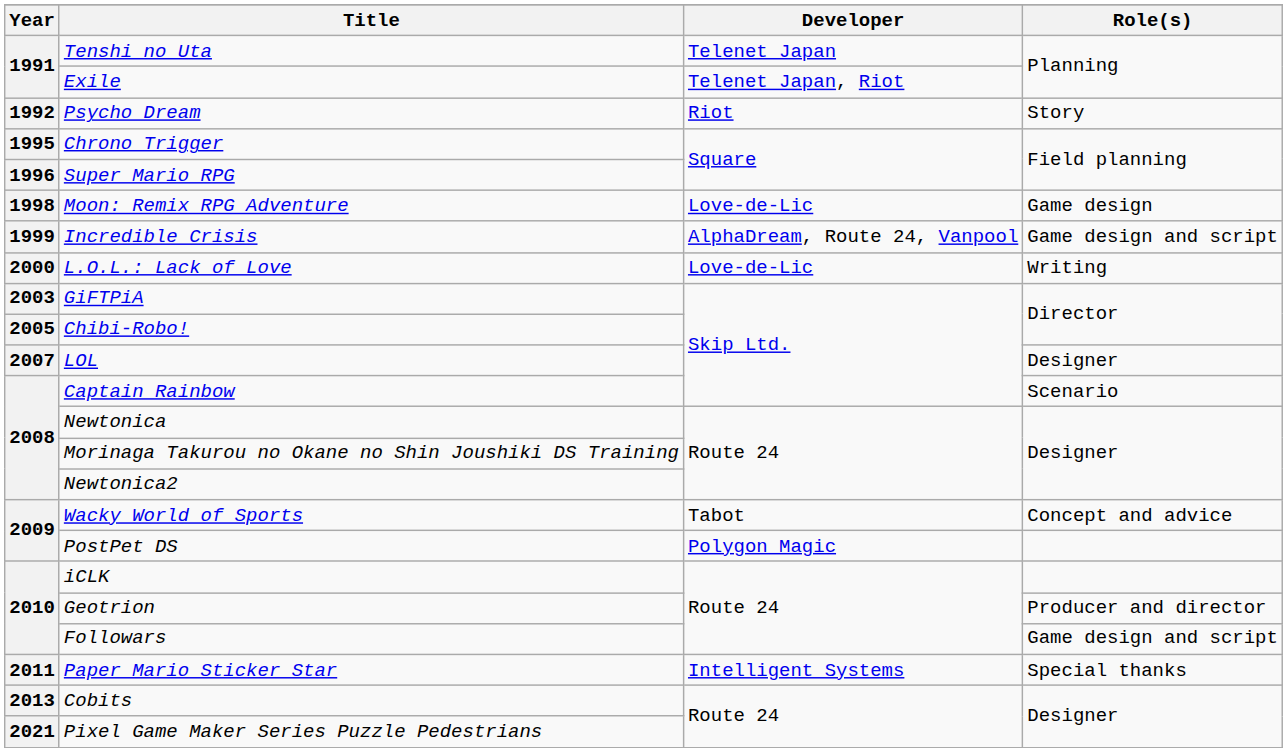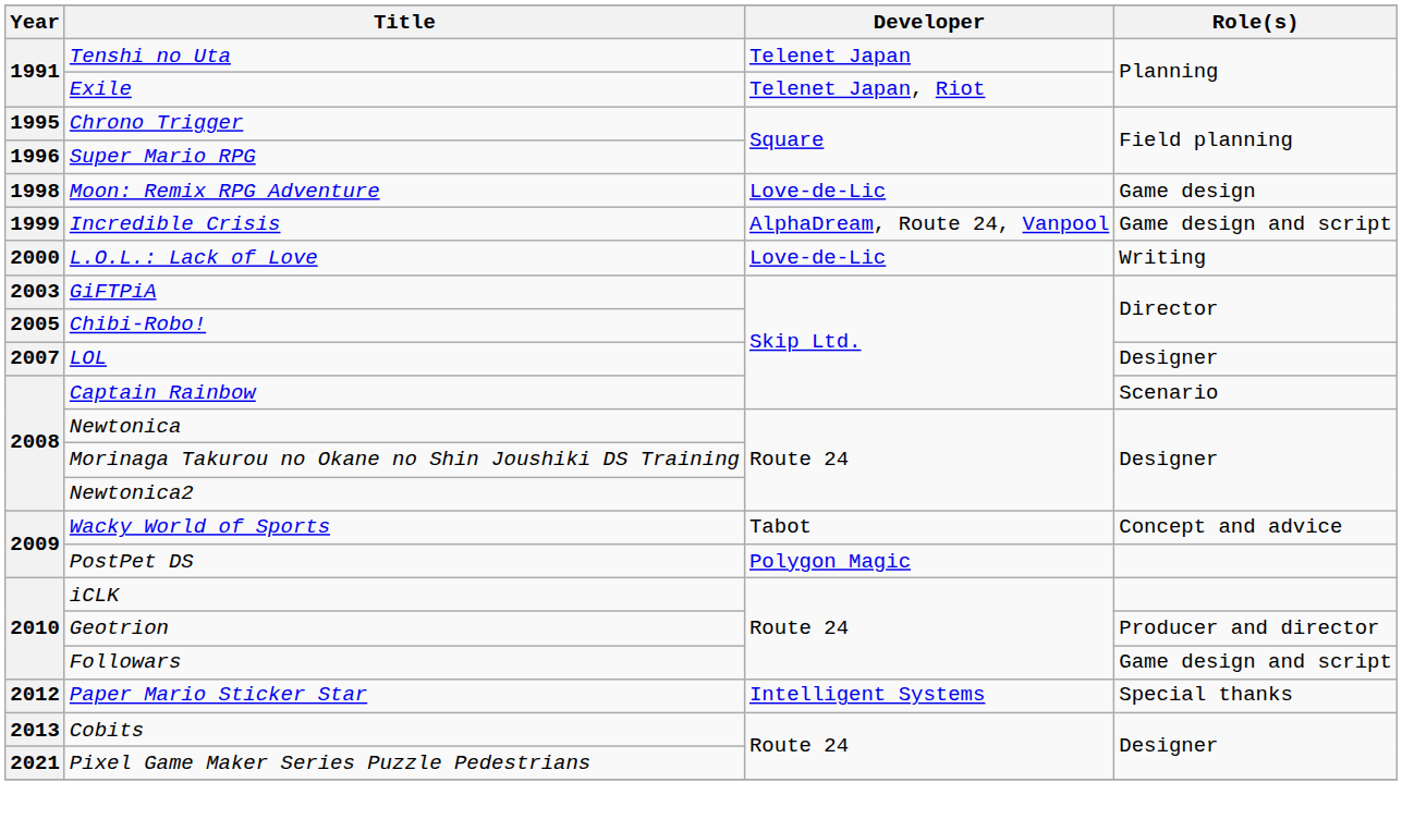- row: 1992 | Psycho Dream | Riot | Story
Paper Mario Sticker Star | Year: 2011 -> 2012
